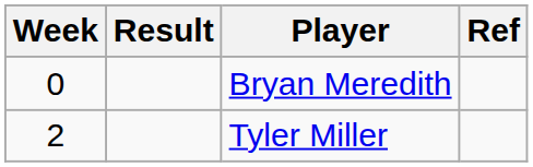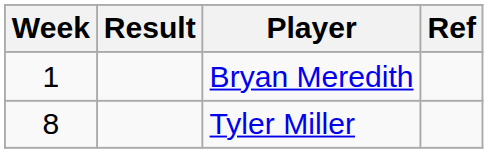Bryan Meredith | Week: 0 -> 1
Tyler Miller | Week: 2 -> 8
